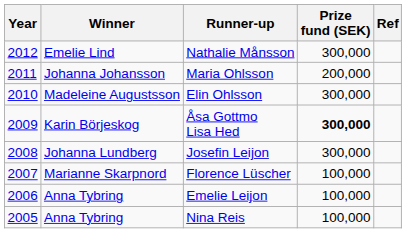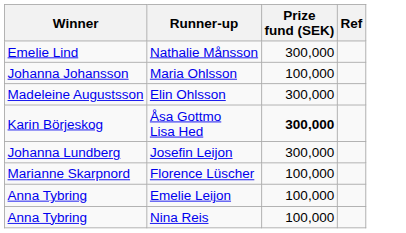- column: Year | 2012 | 2011 | 2010 | 2009 | 2008 | 2007 | 2006 | 2005
Maria Ohlsson | Prize fund (SEK): 200,000 -> 100,000
